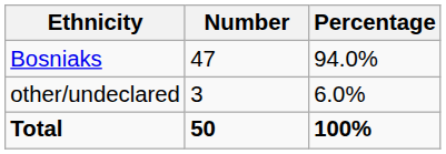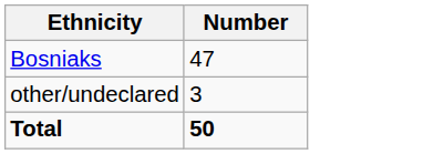- column: Percentage | 94.0% | 6.0% | 100%
